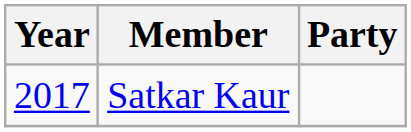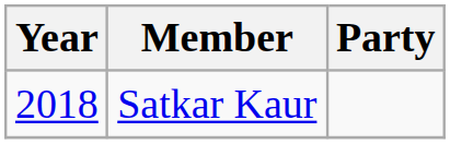Satkar Kaur | Year: 2017 -> 2018
